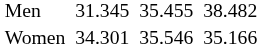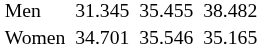Women | column 3: 34.301 -> 34.701
Women | column 7: 35.166 -> 35.165
